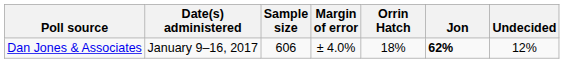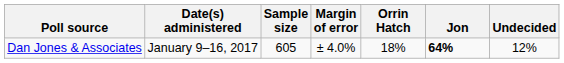Dan Jones & Associates | Sample size: 606 -> 605
Dan Jones & Associates | Jon: 62% -> 64%
